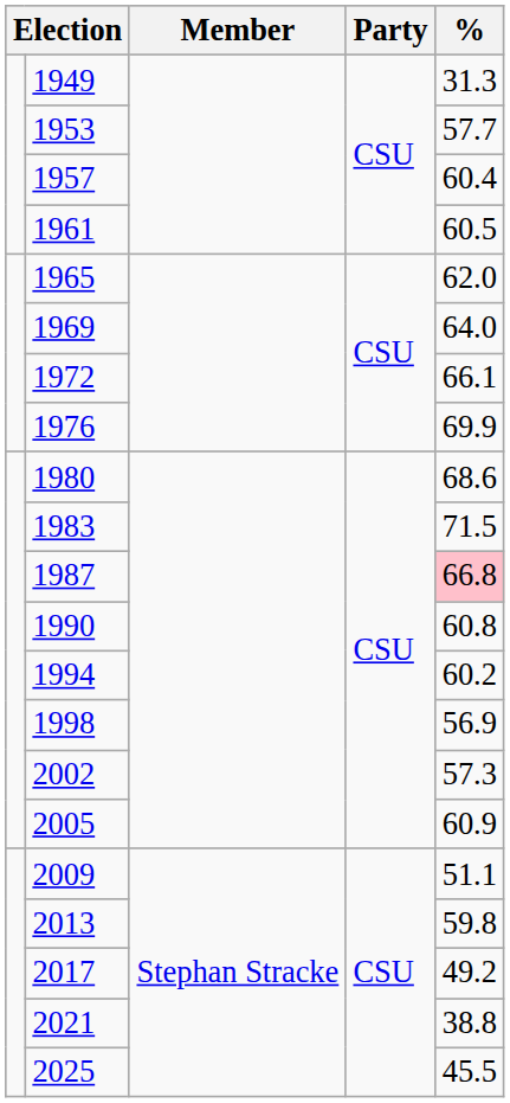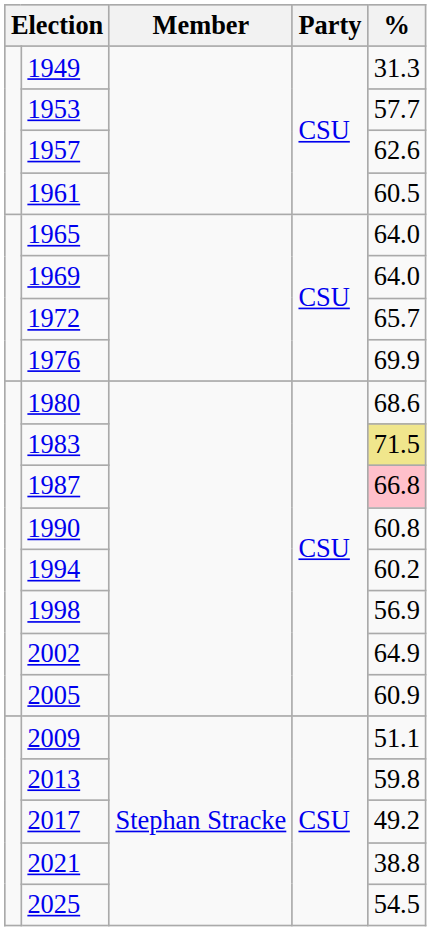1957 | %: 60.4 -> 62.6
1965 | %: 62.0 -> 64.0
1972 | %: 66.1 -> 65.7
1983 | %: no background -> khaki background
2002 | %: 57.3 -> 64.9
2025 | %: 45.5 -> 54.5
